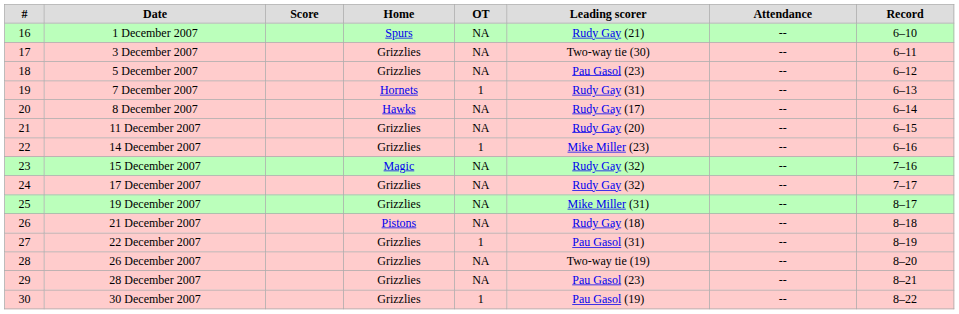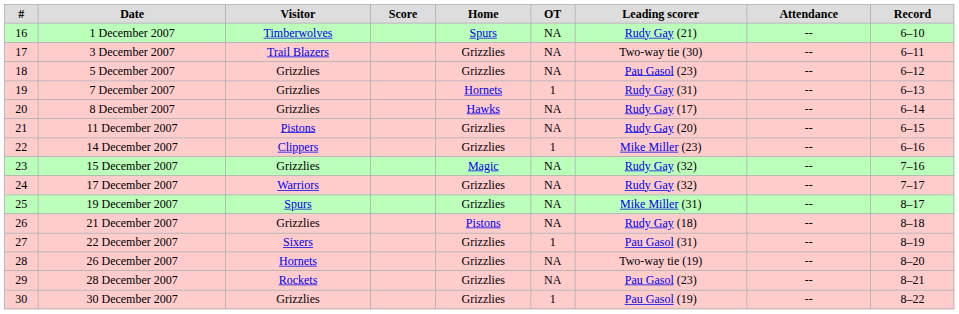+ column: Visitor | Timberwolves | Trail Blazers | Grizzlies | Grizzlies | Grizzlies | Pistons | Clippers | Grizzlies | Warriors | Spurs | Grizzlies | Sixers | Hornets | Rockets | Grizzlies
